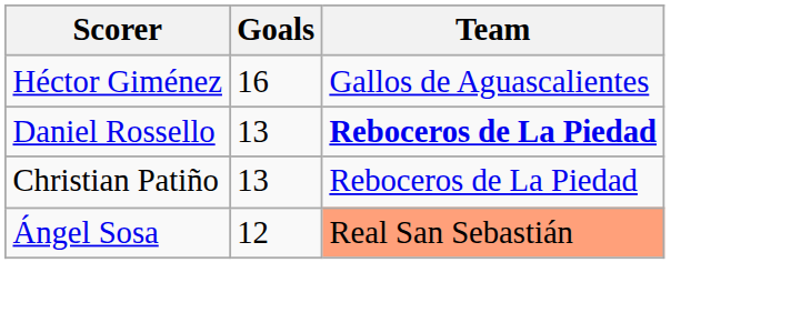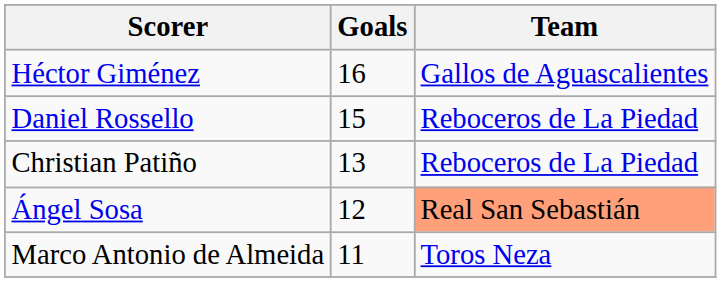Daniel Rossello | Goals: 13 -> 15
Daniel Rossello | Team: bold -> normal
+ row: Marco Antonio de Almeida | 11 | Toros Neza
